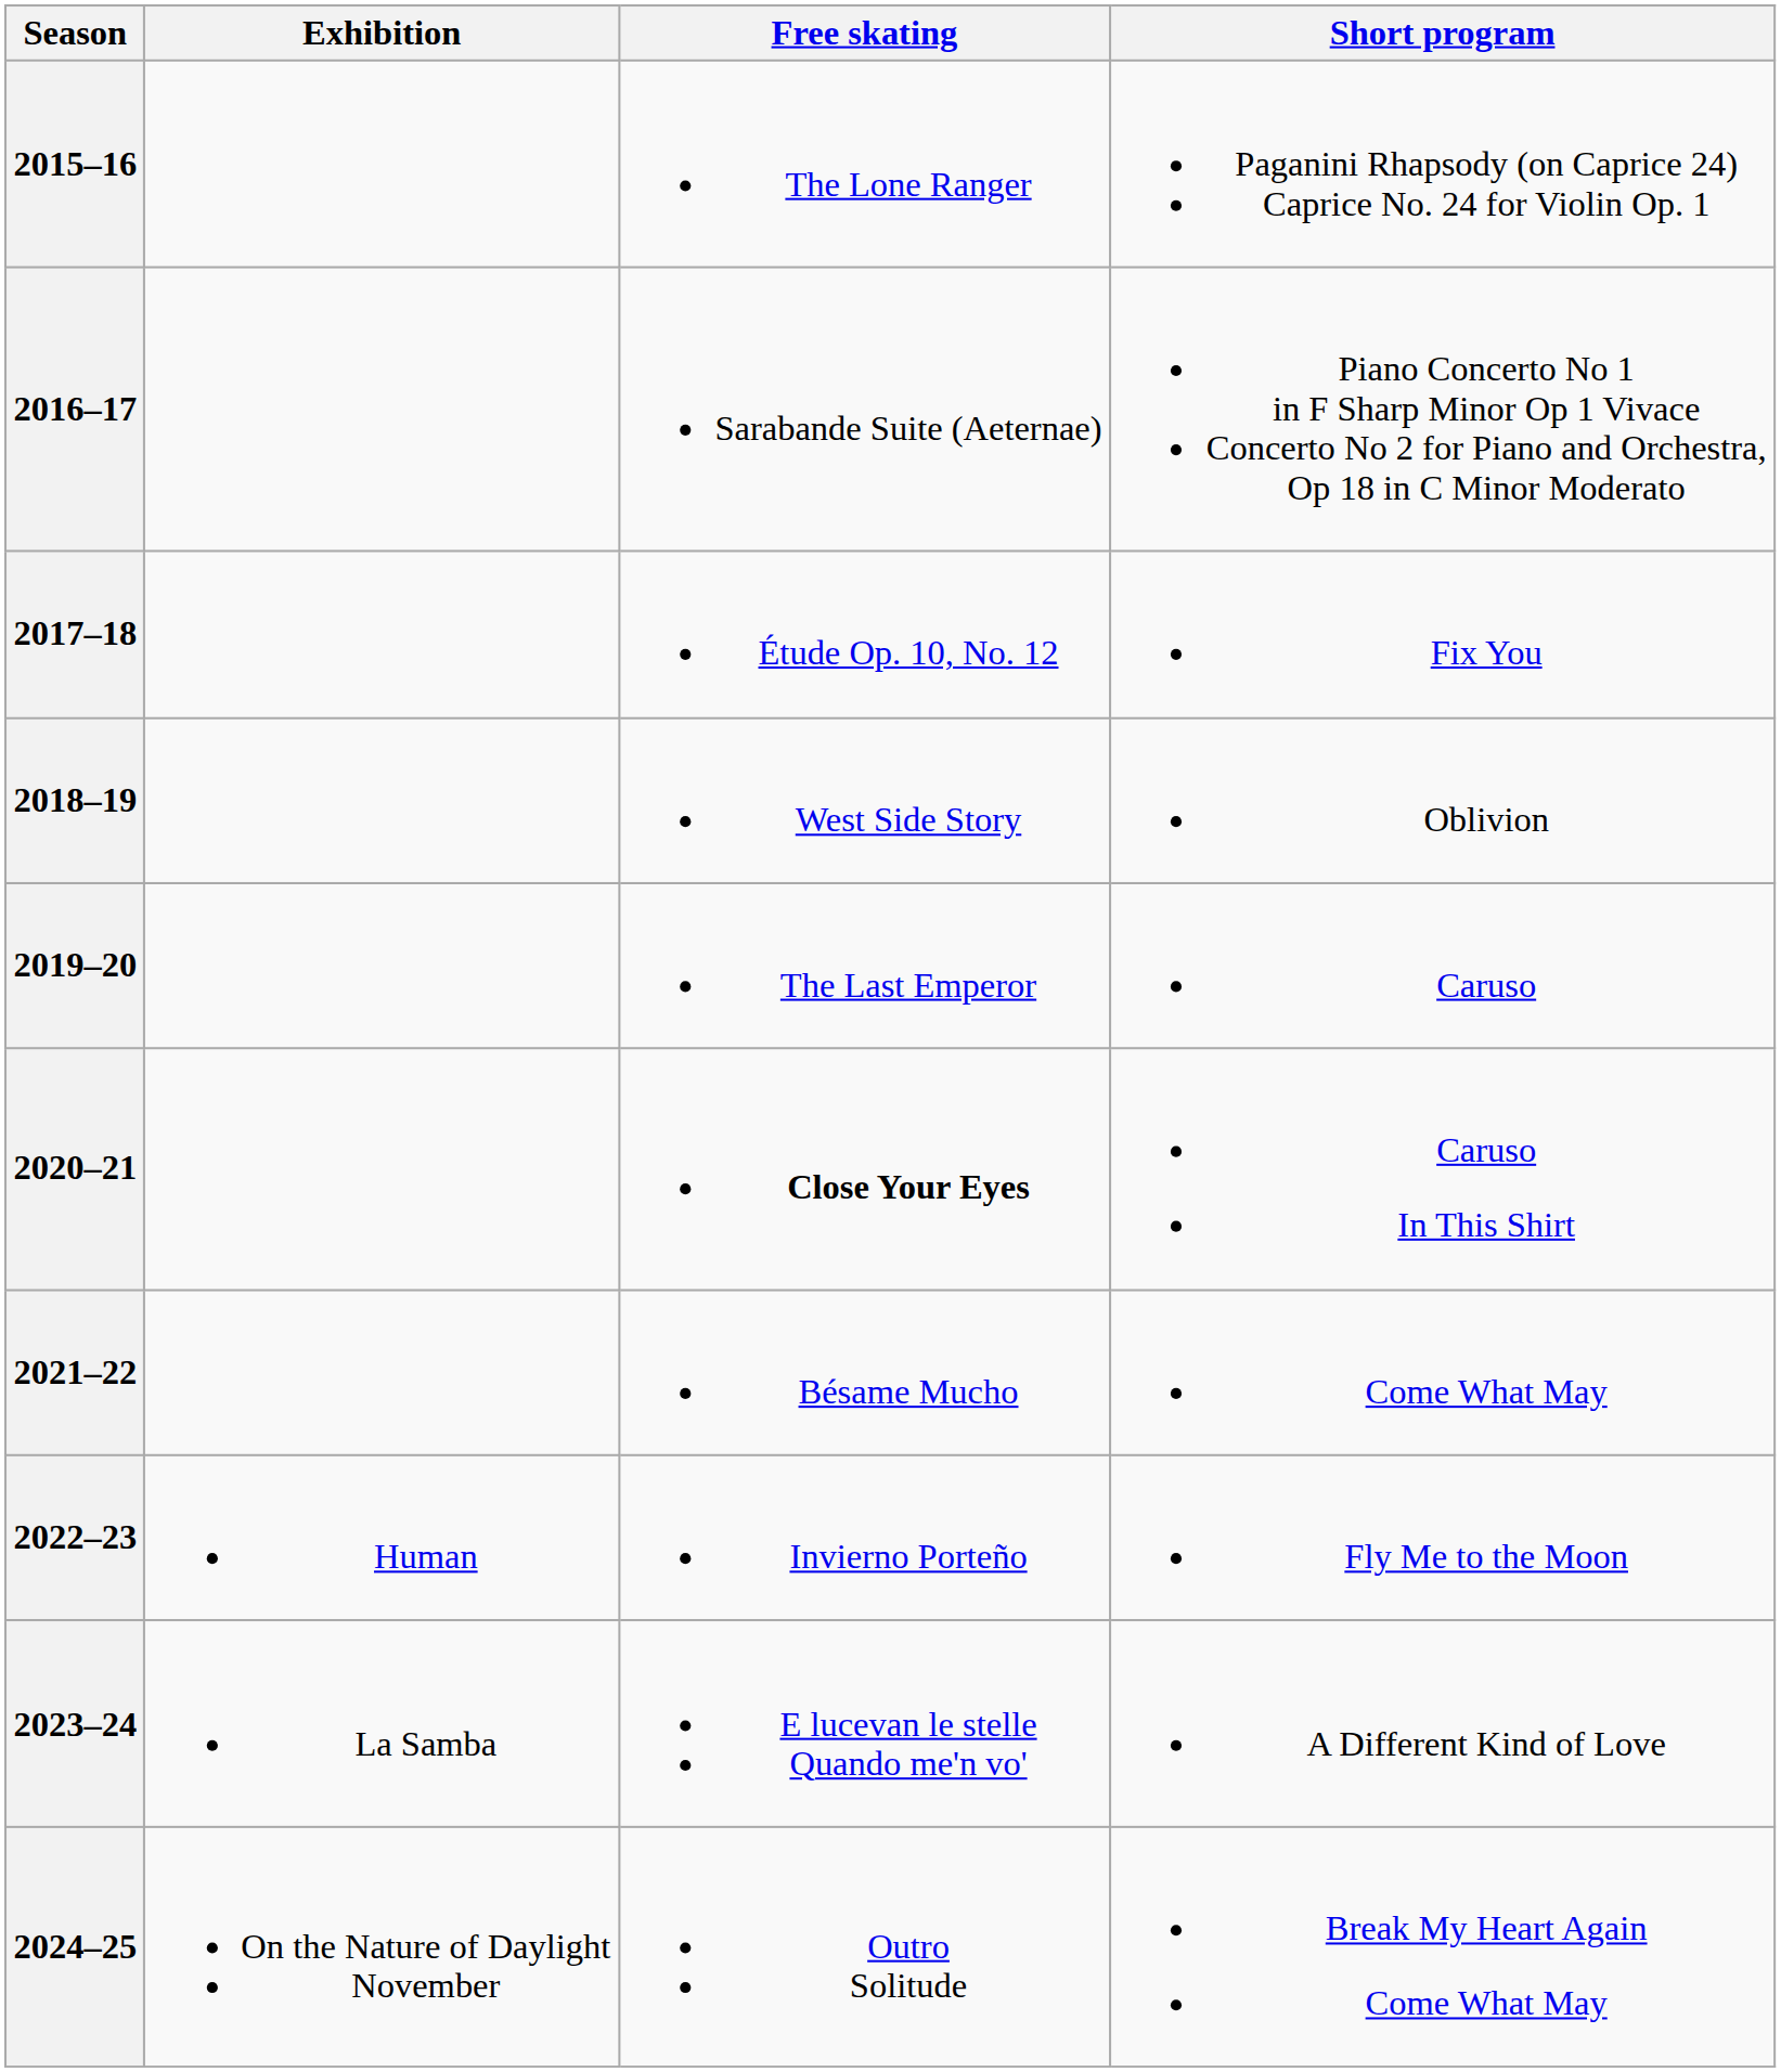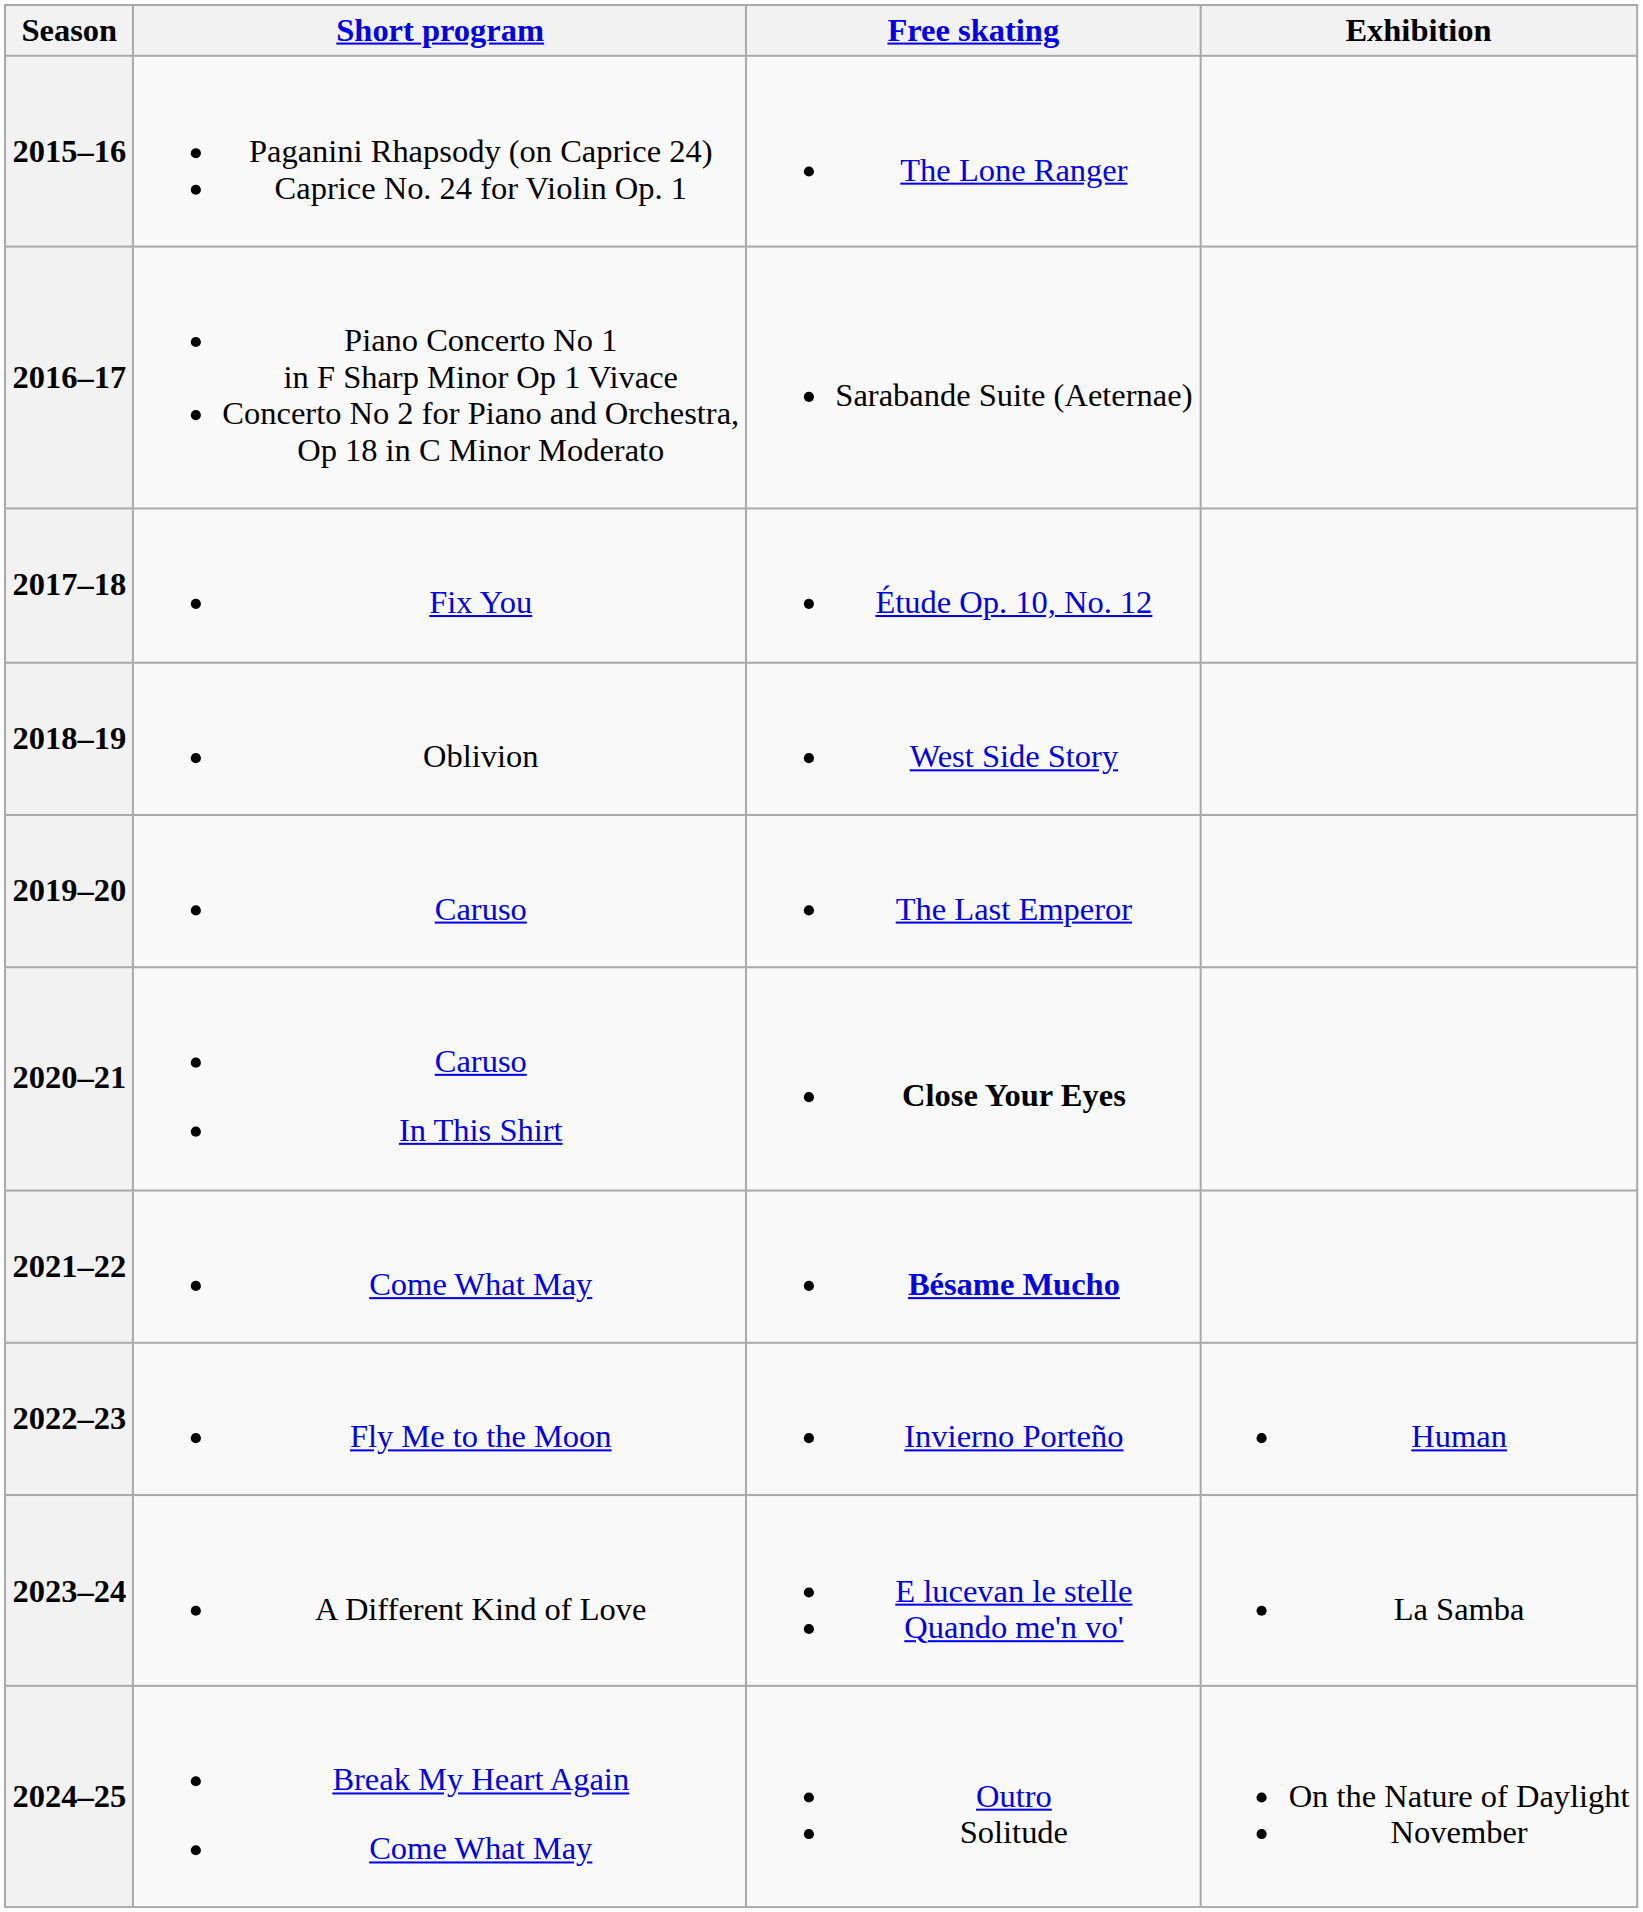columns swapped: Short program <-> Exhibition
2021–22 | Free skating: normal -> bold
